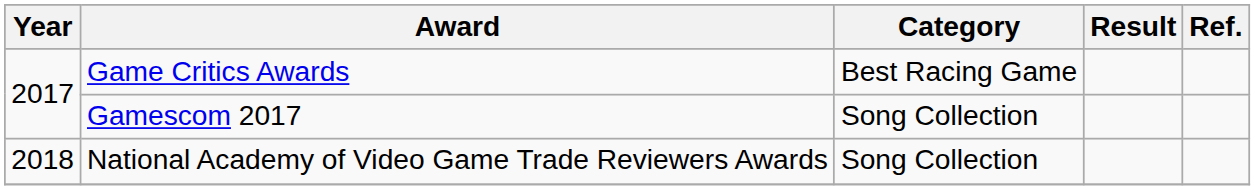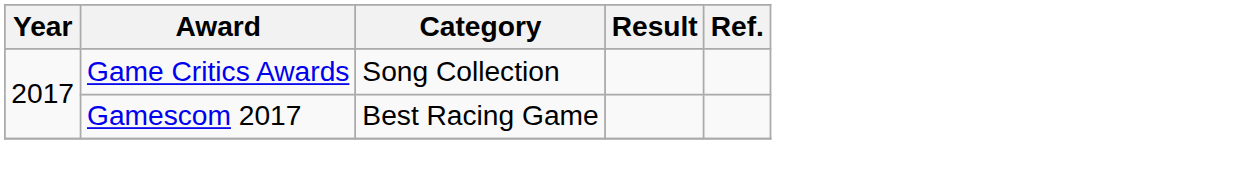Game Critics Awards | Category: Best Racing Game -> Song Collection
Gamescom 2017 | Category: Song Collection -> Best Racing Game
- row: 2018 | National Academy of Video Game Trade Reviewers Awards | Song Collection
